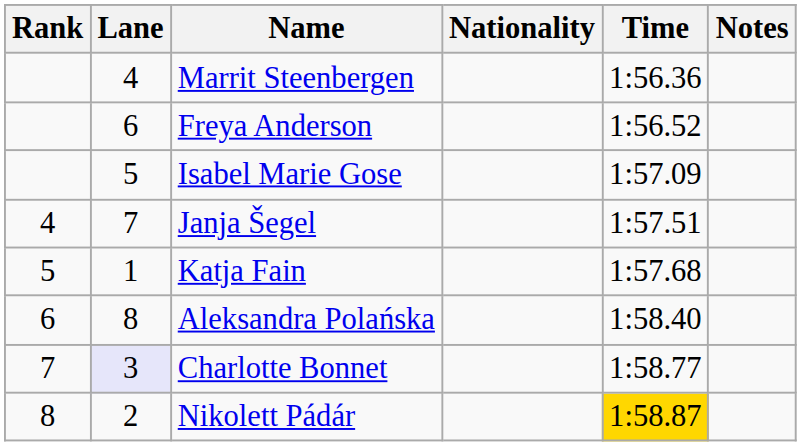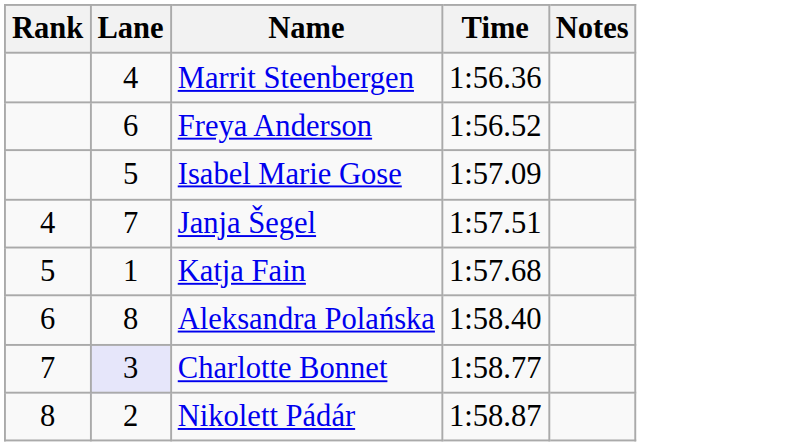- column: Nationality
Nikolett Pádár | Time: gold background -> no background
